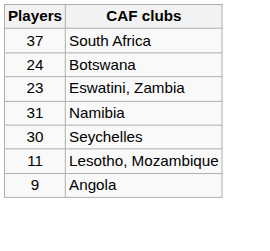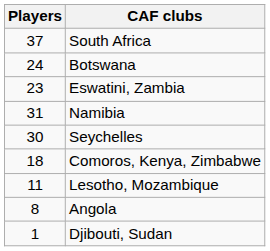+ row: 18 | Comoros, Kenya, Zimbabwe
Angola | Players: 9 -> 8
+ row: 1 | Djibouti, Sudan
